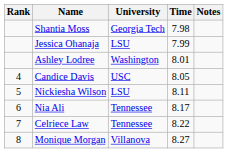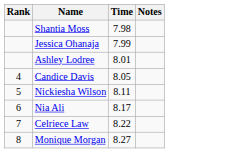- column: University | Georgia Tech | LSU | Washington | USC | LSU | Tennessee | Tennessee | Villanova
